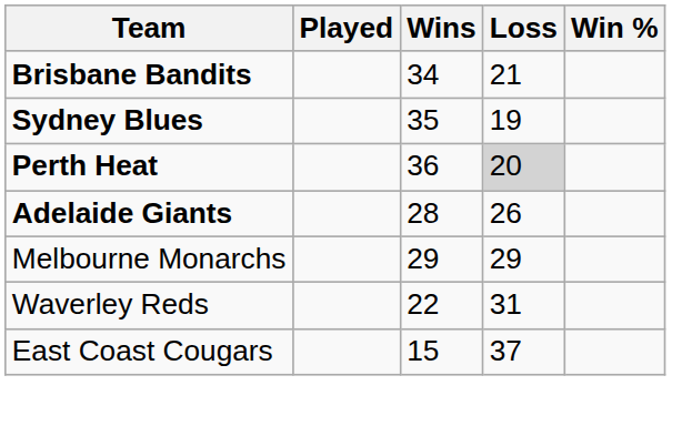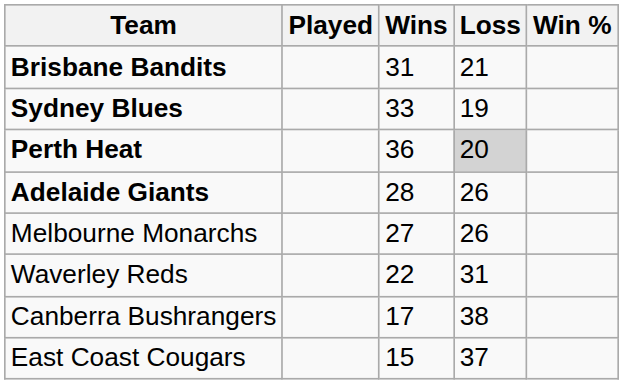Brisbane Bandits | Wins: 34 -> 31
Sydney Blues | Wins: 35 -> 33
Melbourne Monarchs | Wins: 29 -> 27
Melbourne Monarchs | Loss: 29 -> 26
+ row: Canberra Bushrangers | 17 | 38
